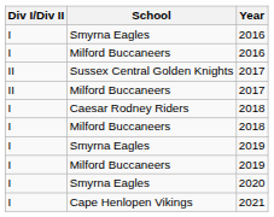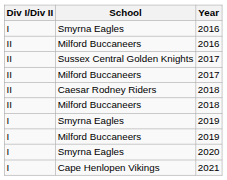Milford Buccaneers / 2016 | Div I/Div II: I -> II
Caesar Rodney Riders / 2018 | Div I/Div II: I -> II
Milford Buccaneers / 2018 | Div I/Div II: I -> II
